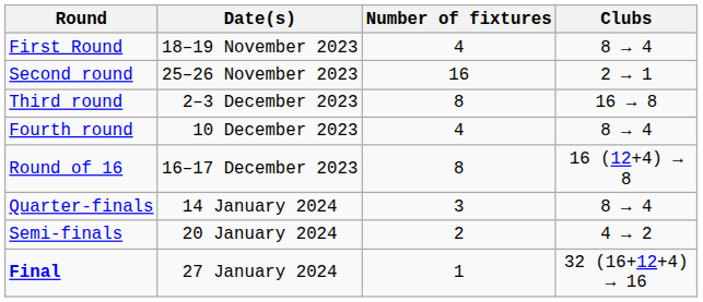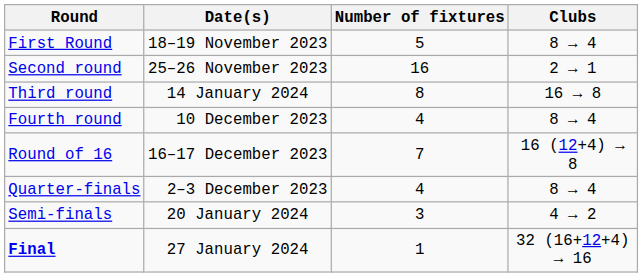First Round | Number of fixtures: 4 -> 5
Third round | Date(s): 2–3 December 2023 -> 14 January 2024
Round of 16 | Number of fixtures: 8 -> 7
Quarter-finals | Date(s): 14 January 2024 -> 2–3 December 2023
Quarter-finals | Number of fixtures: 3 -> 4
Semi-finals | Number of fixtures: 2 -> 3
